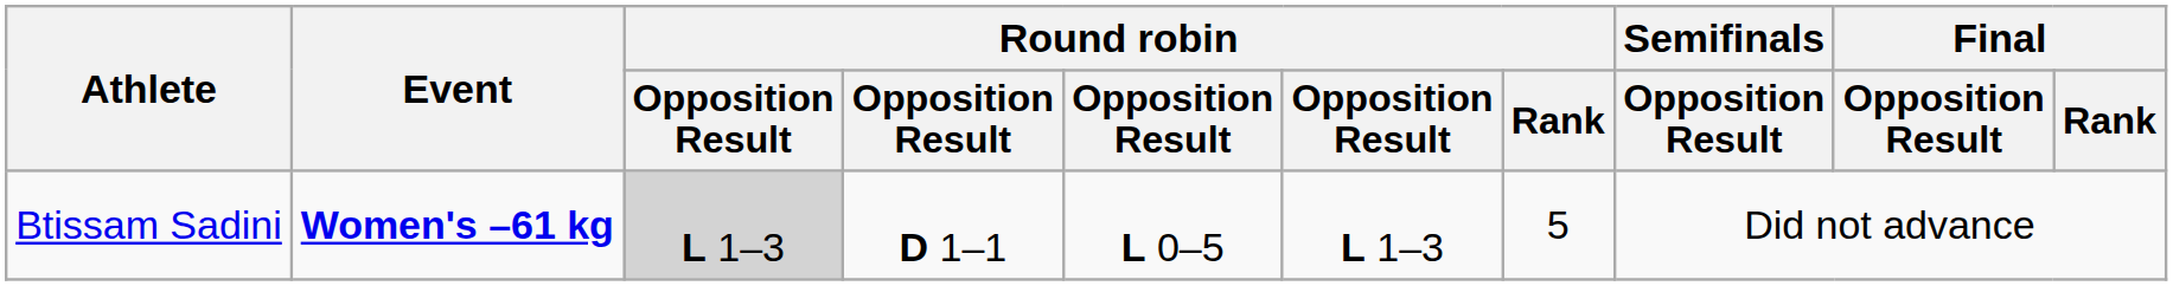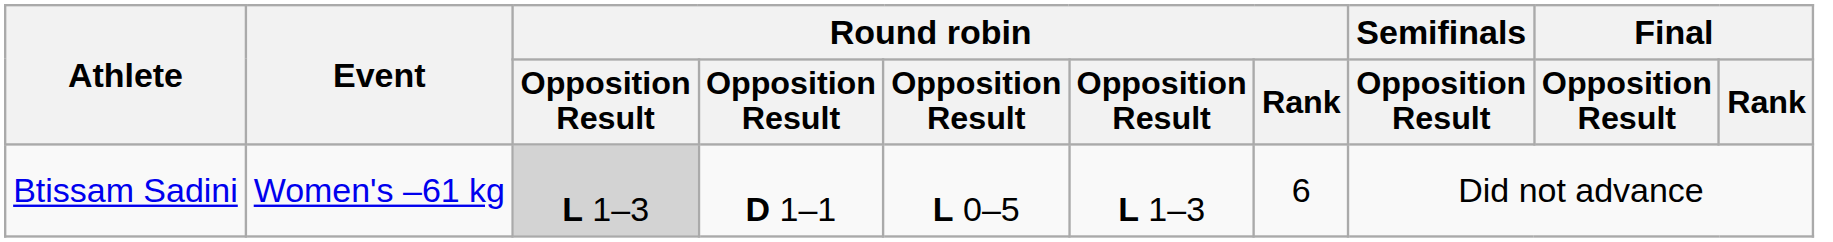Btissam Sadini | Event: bold -> normal
Btissam Sadini | Round robin / Rank: 5 -> 6
